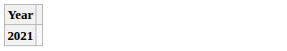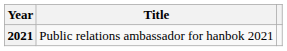+ column: Title | Public relations ambassador for hanbok 2021
